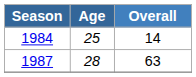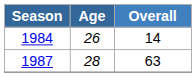1984 | Age: 25 -> 26
